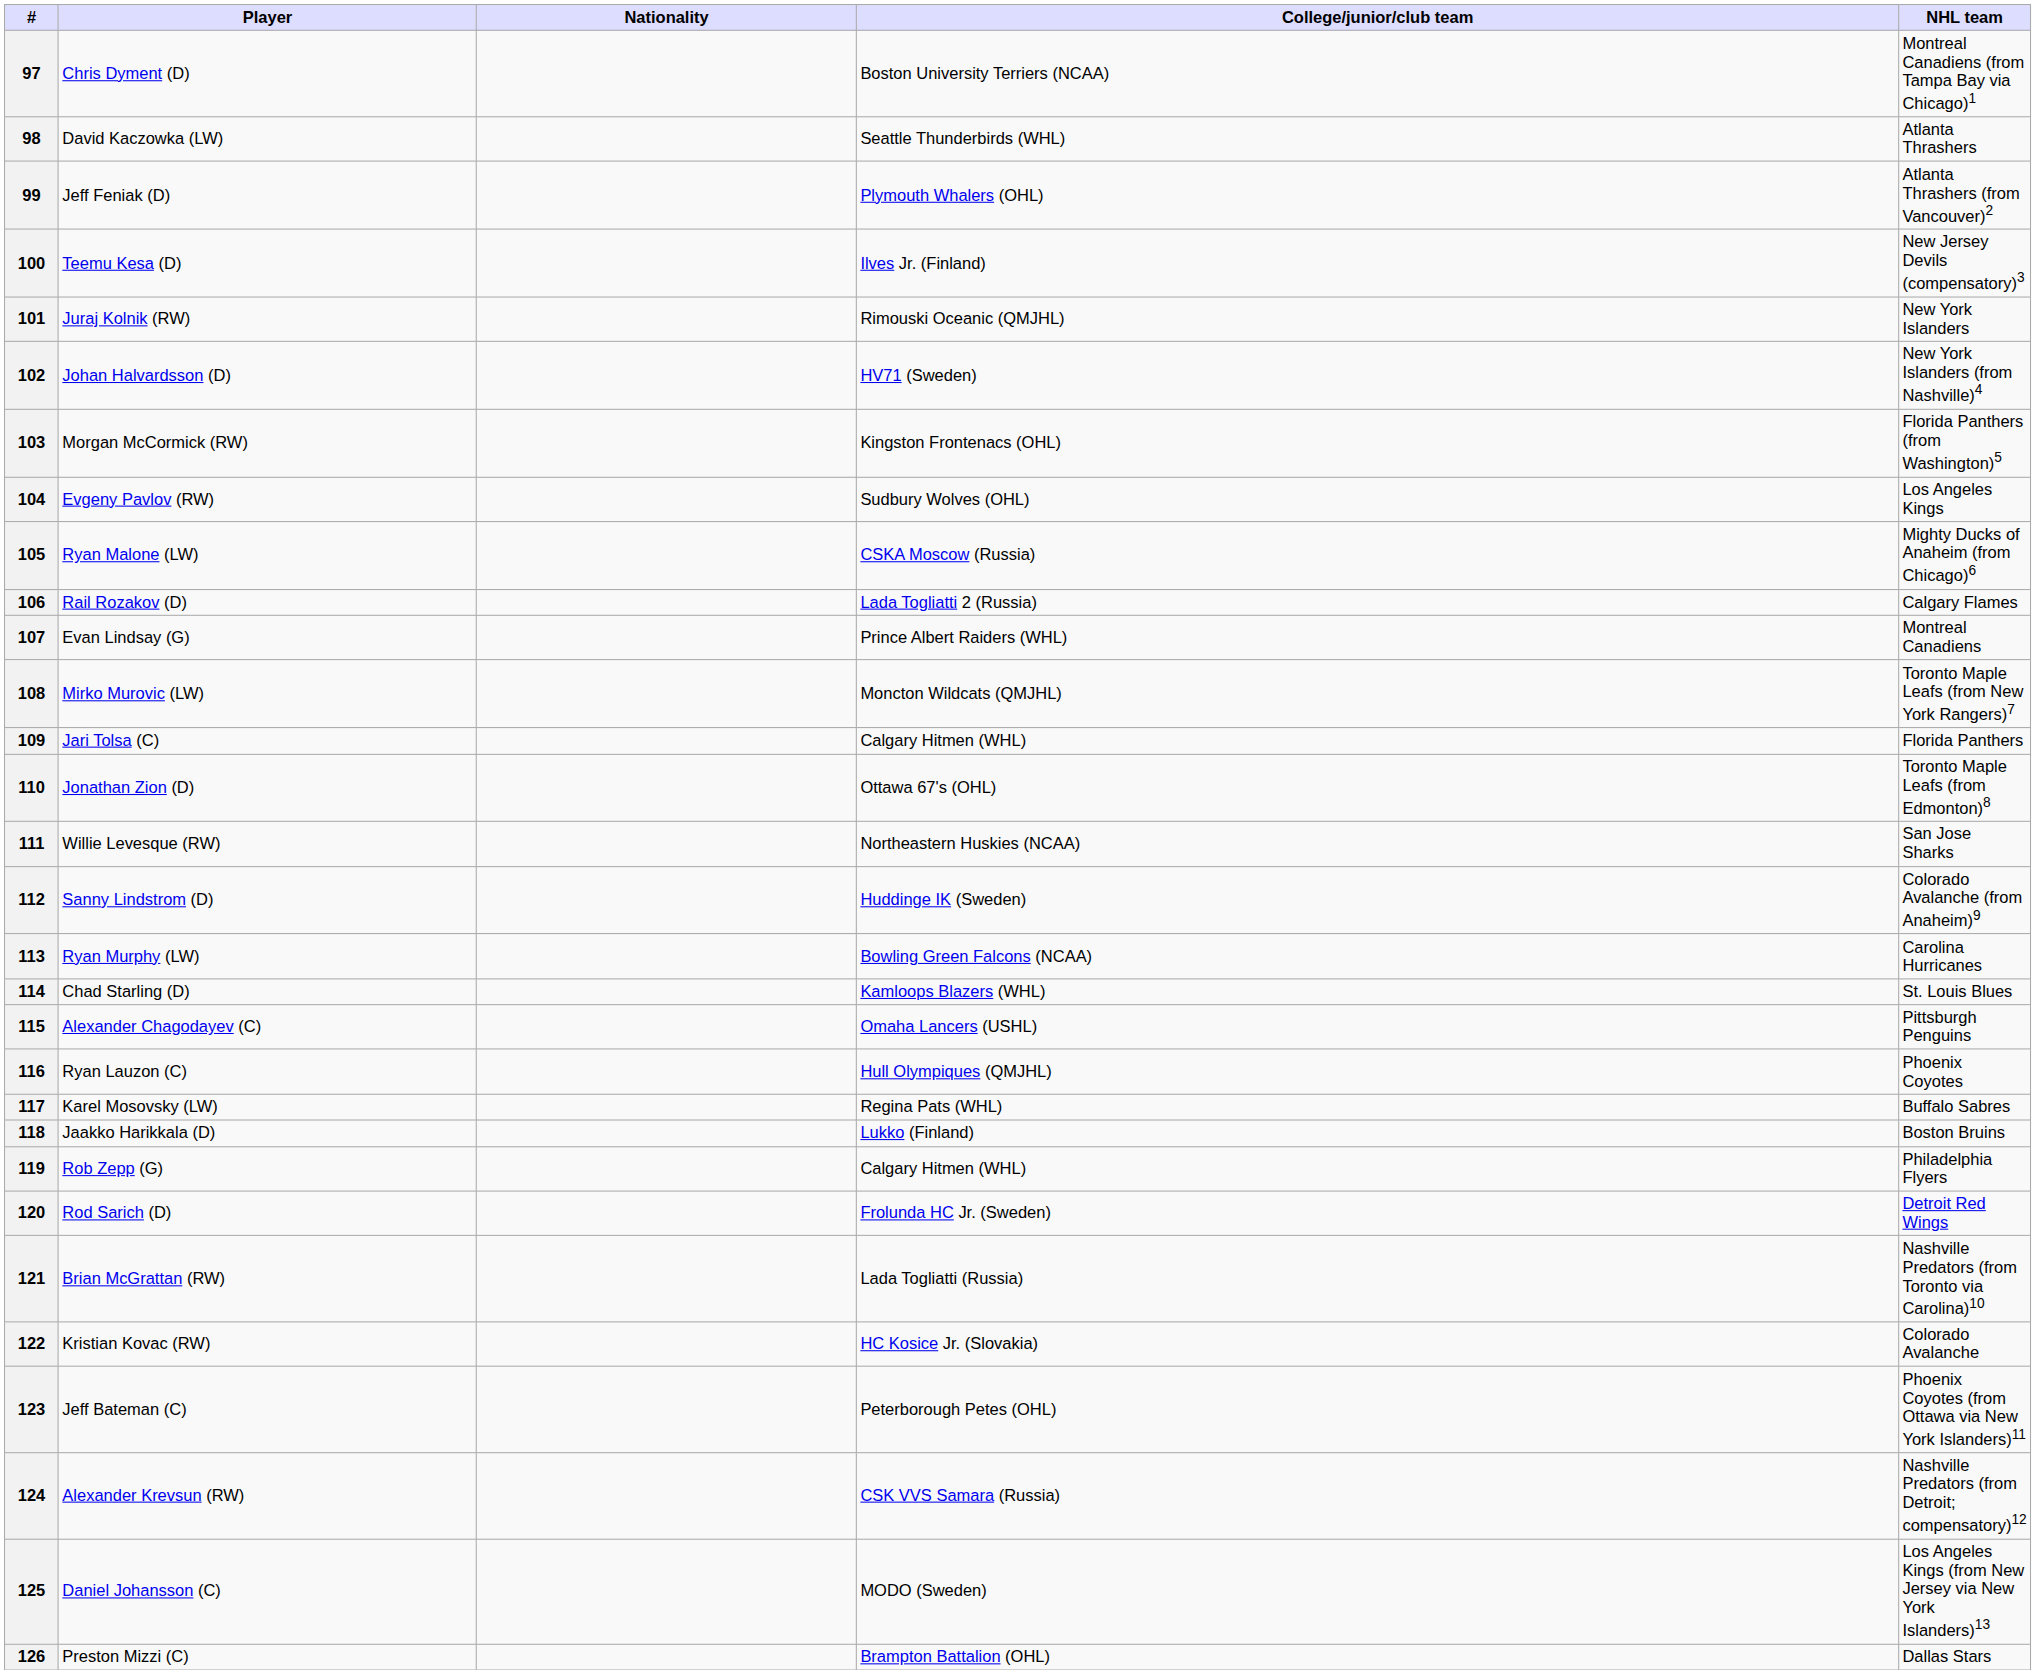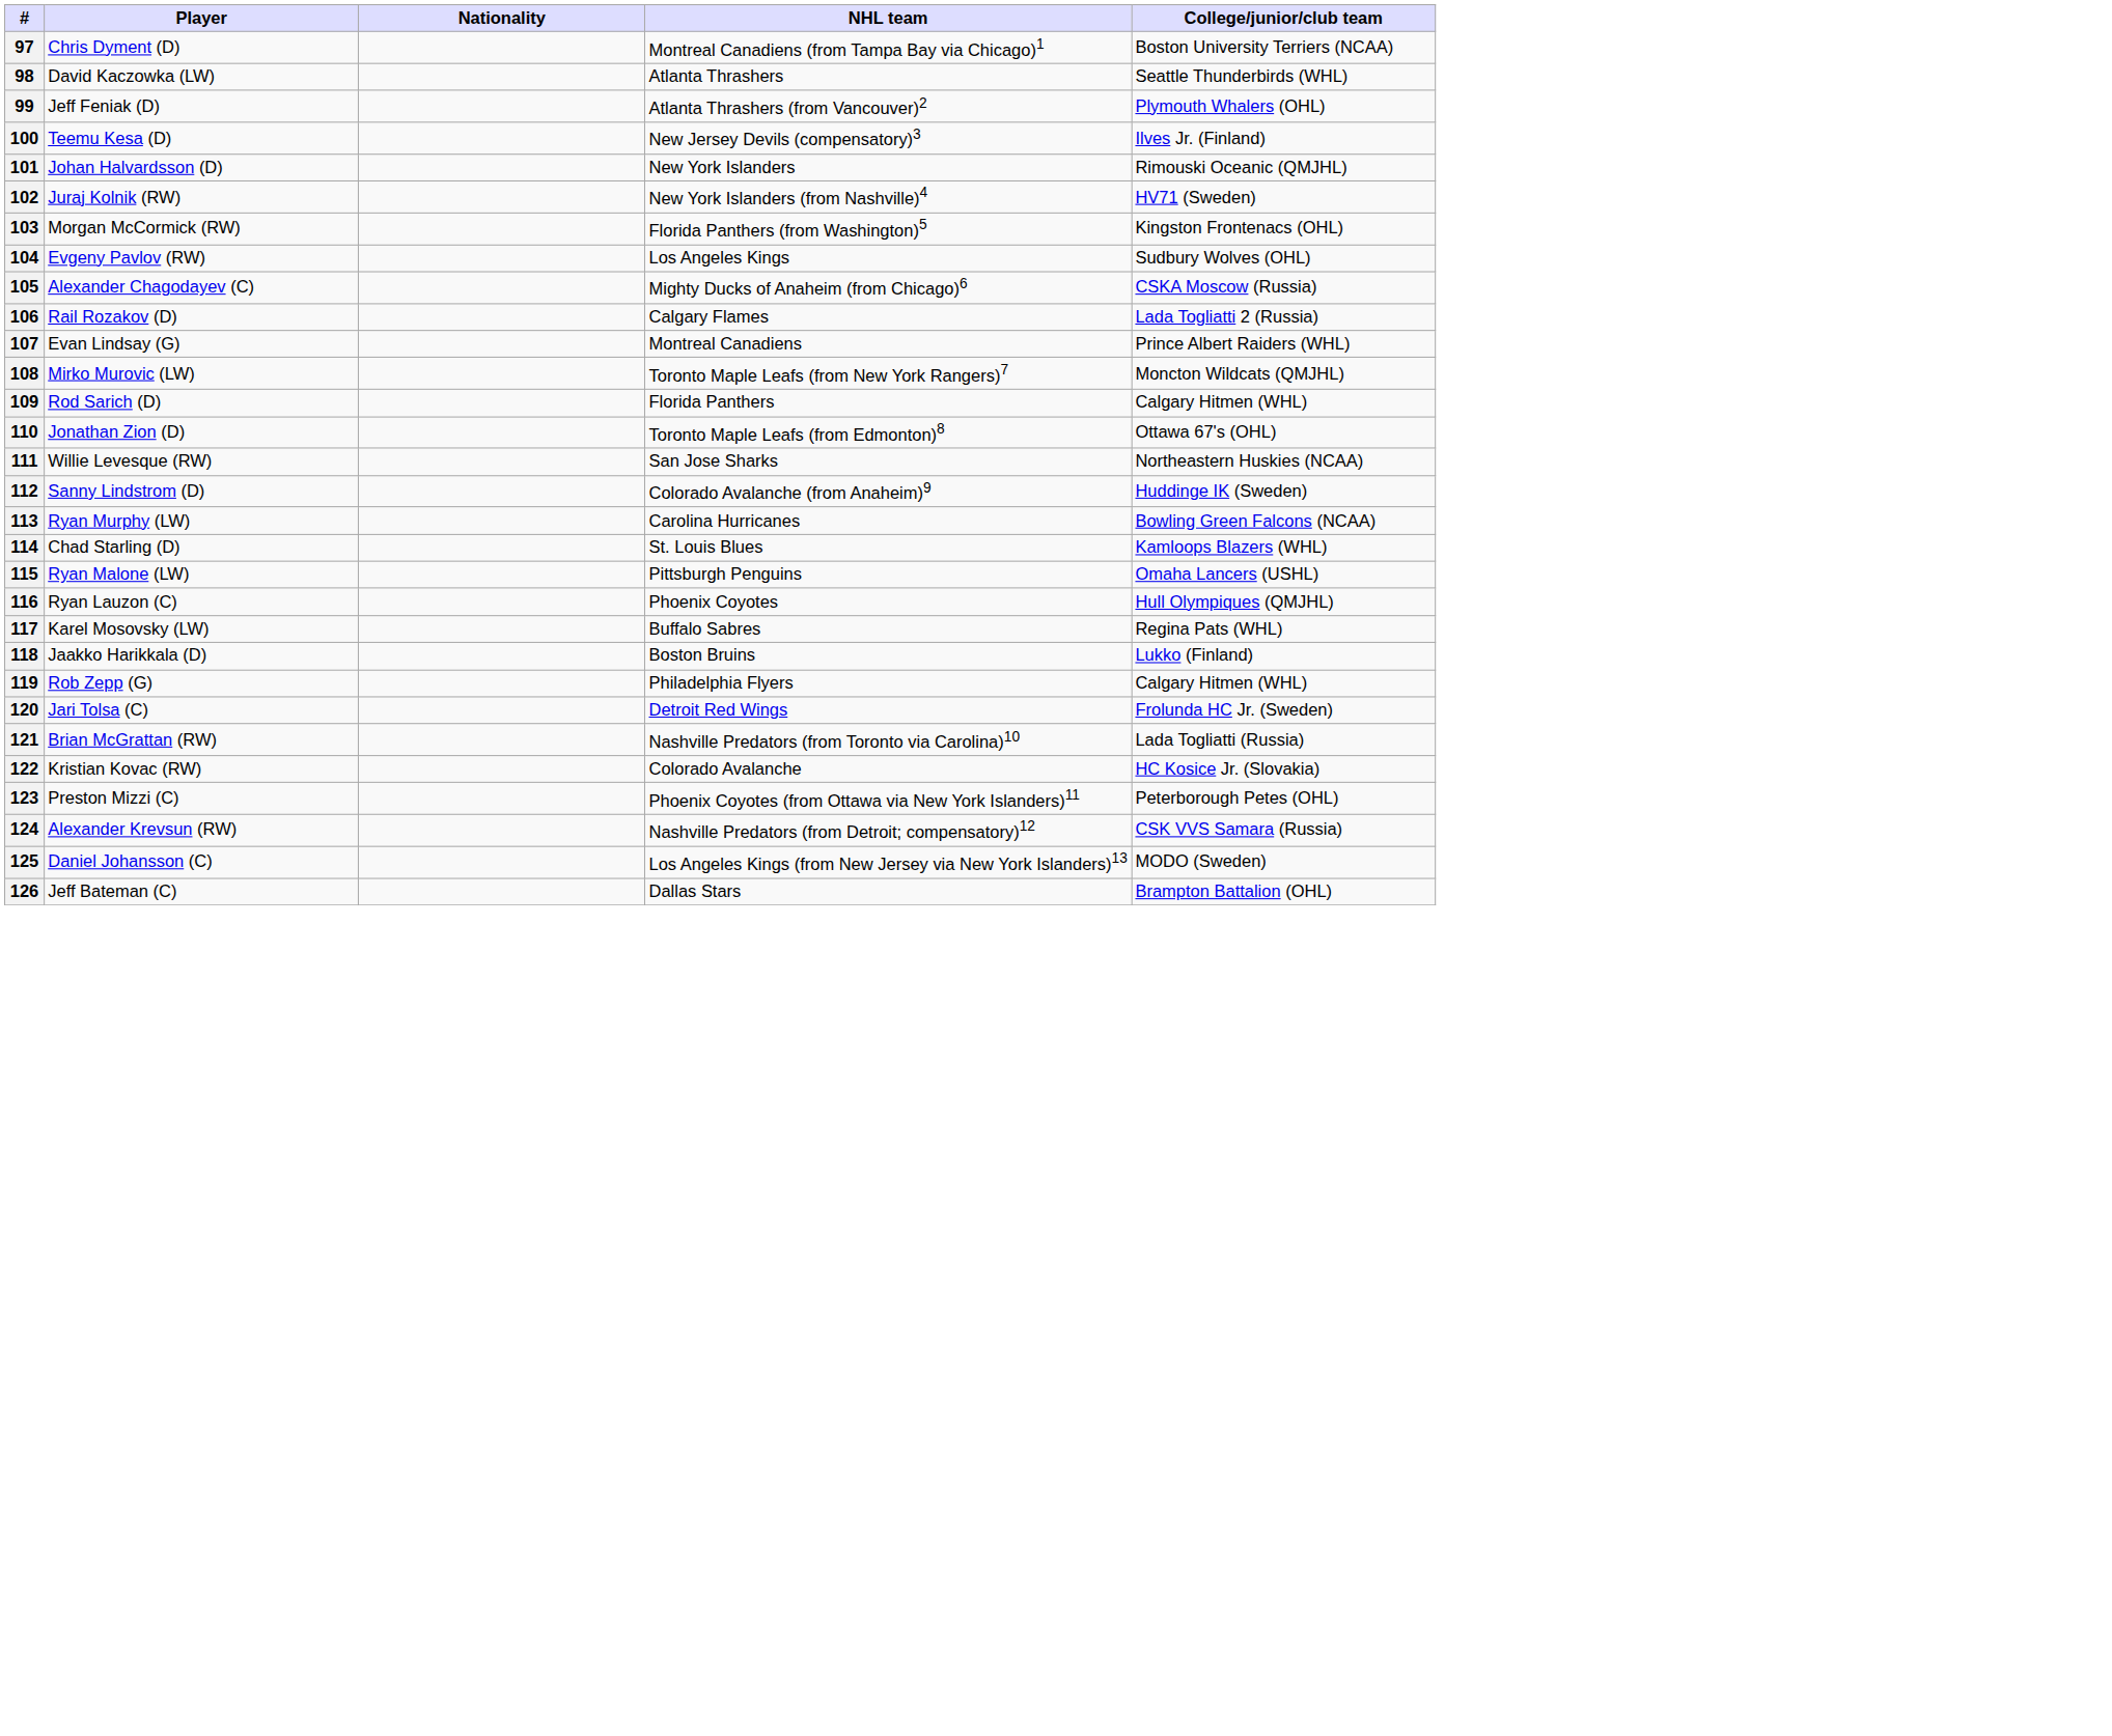columns swapped: NHL team <-> College/junior/club team
101 | Player: Juraj Kolnik (RW) -> Johan Halvardsson (D)
102 | Player: Johan Halvardsson (D) -> Juraj Kolnik (RW)
105 | Player: Ryan Malone (LW) -> Alexander Chagodayev (C)
109 | Player: Jari Tolsa (C) -> Rod Sarich (D)
115 | Player: Alexander Chagodayev (C) -> Ryan Malone (LW)
120 | Player: Rod Sarich (D) -> Jari Tolsa (C)
123 | Player: Jeff Bateman (C) -> Preston Mizzi (C)
126 | Player: Preston Mizzi (C) -> Jeff Bateman (C)
